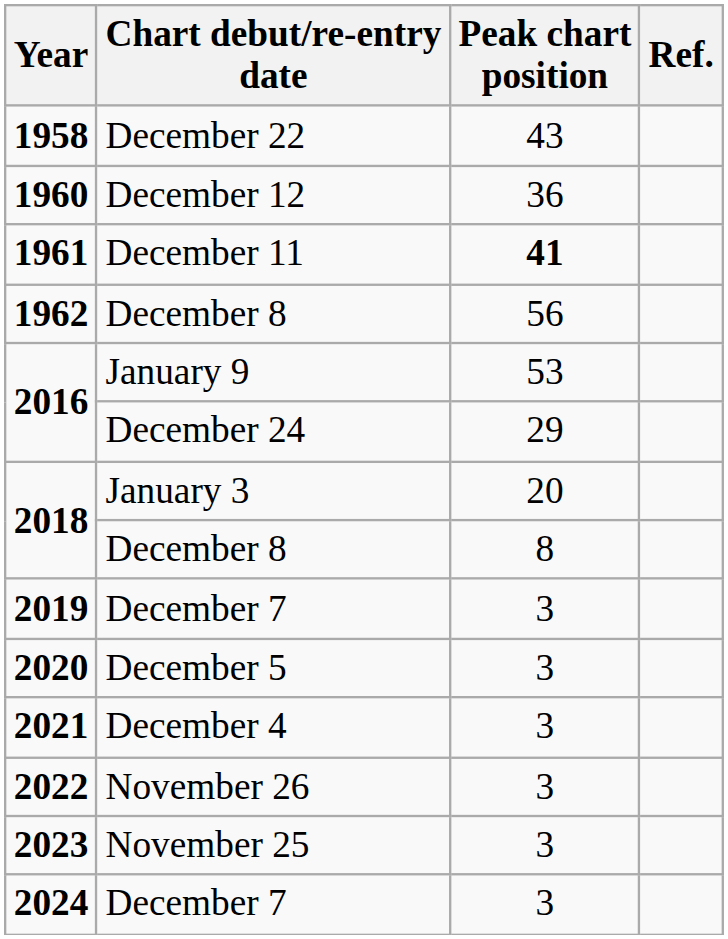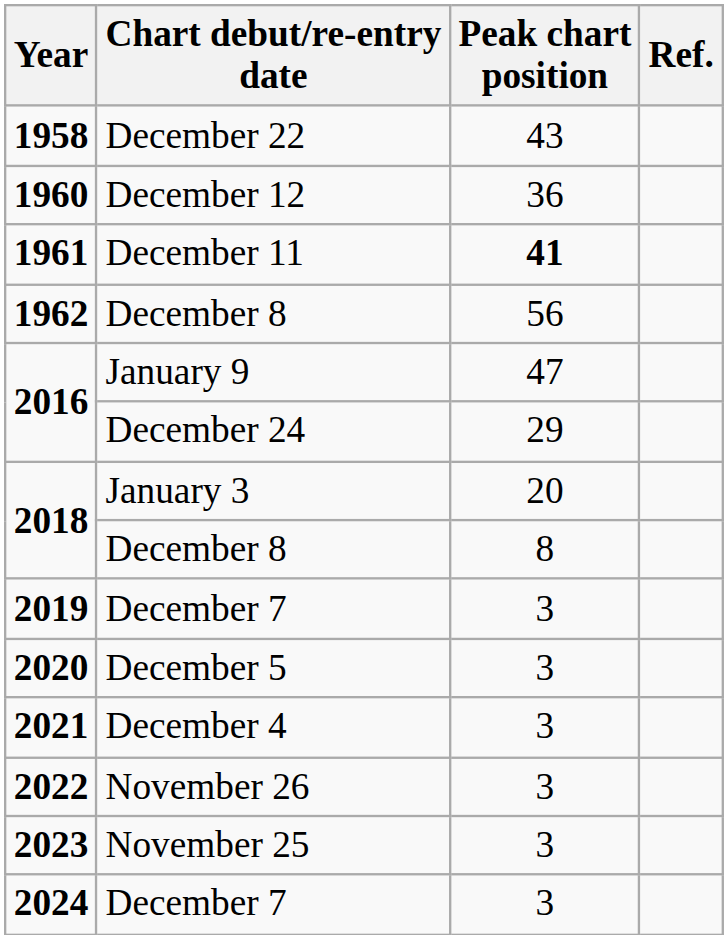2016 / January 9 | Peak chart position: 53 -> 47
